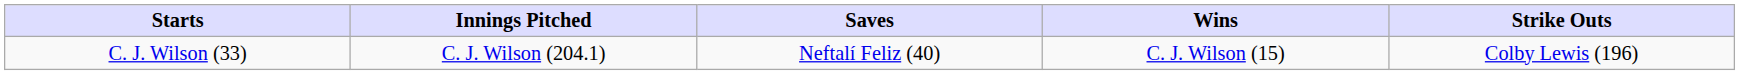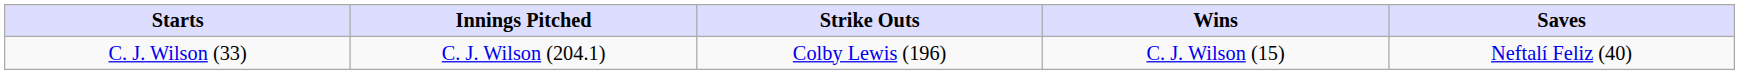columns swapped: Strike Outs <-> Saves
